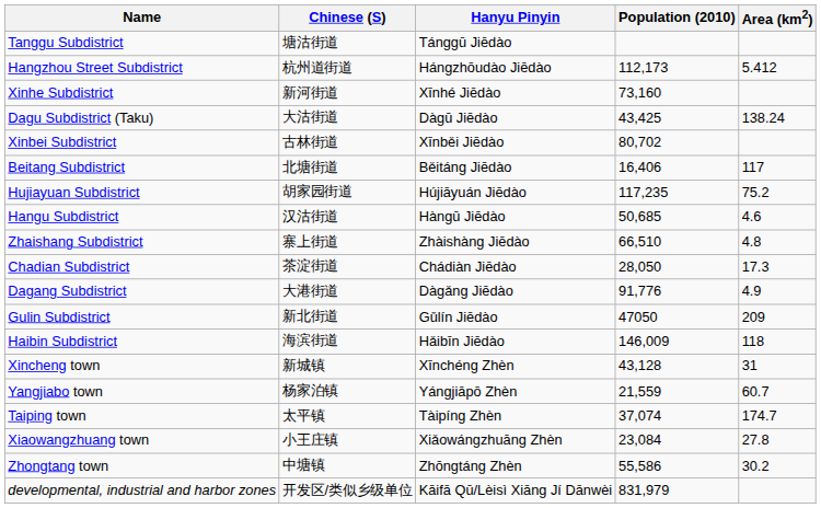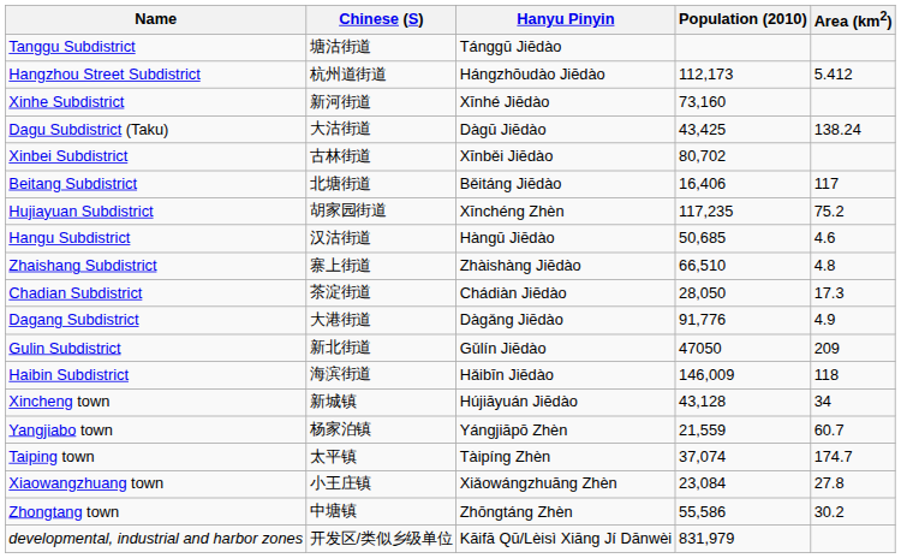Hujiayuan Subdistrict | Hanyu Pinyin: Hújiāyuán Jiēdào -> Xīnchéng Zhèn
Xincheng town | Hanyu Pinyin: Xīnchéng Zhèn -> Hújiāyuán Jiēdào
Xincheng town | Area (km2): 31 -> 34
